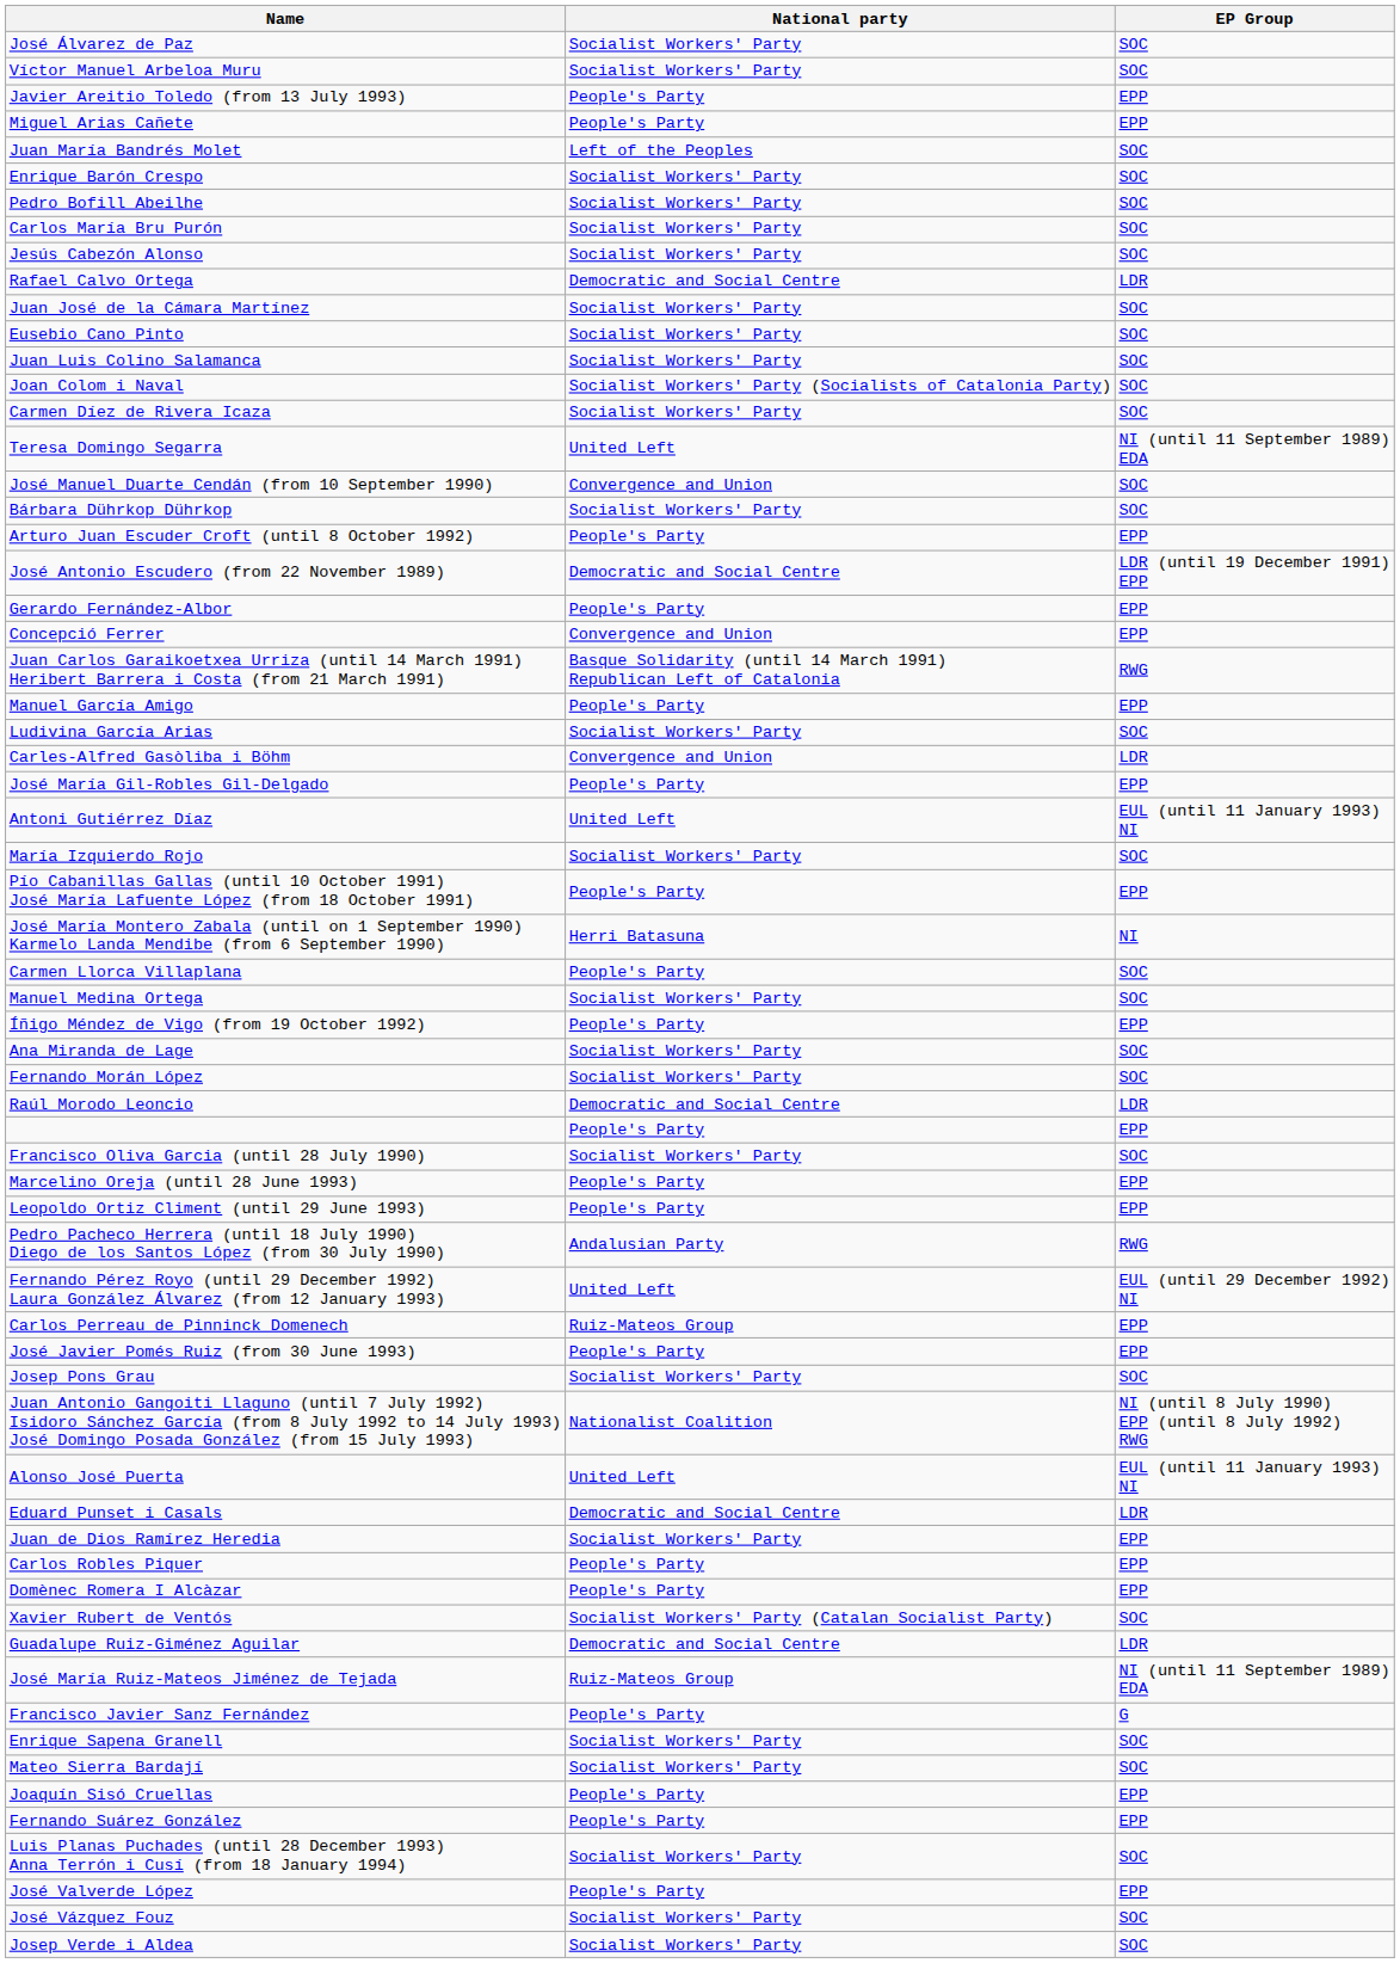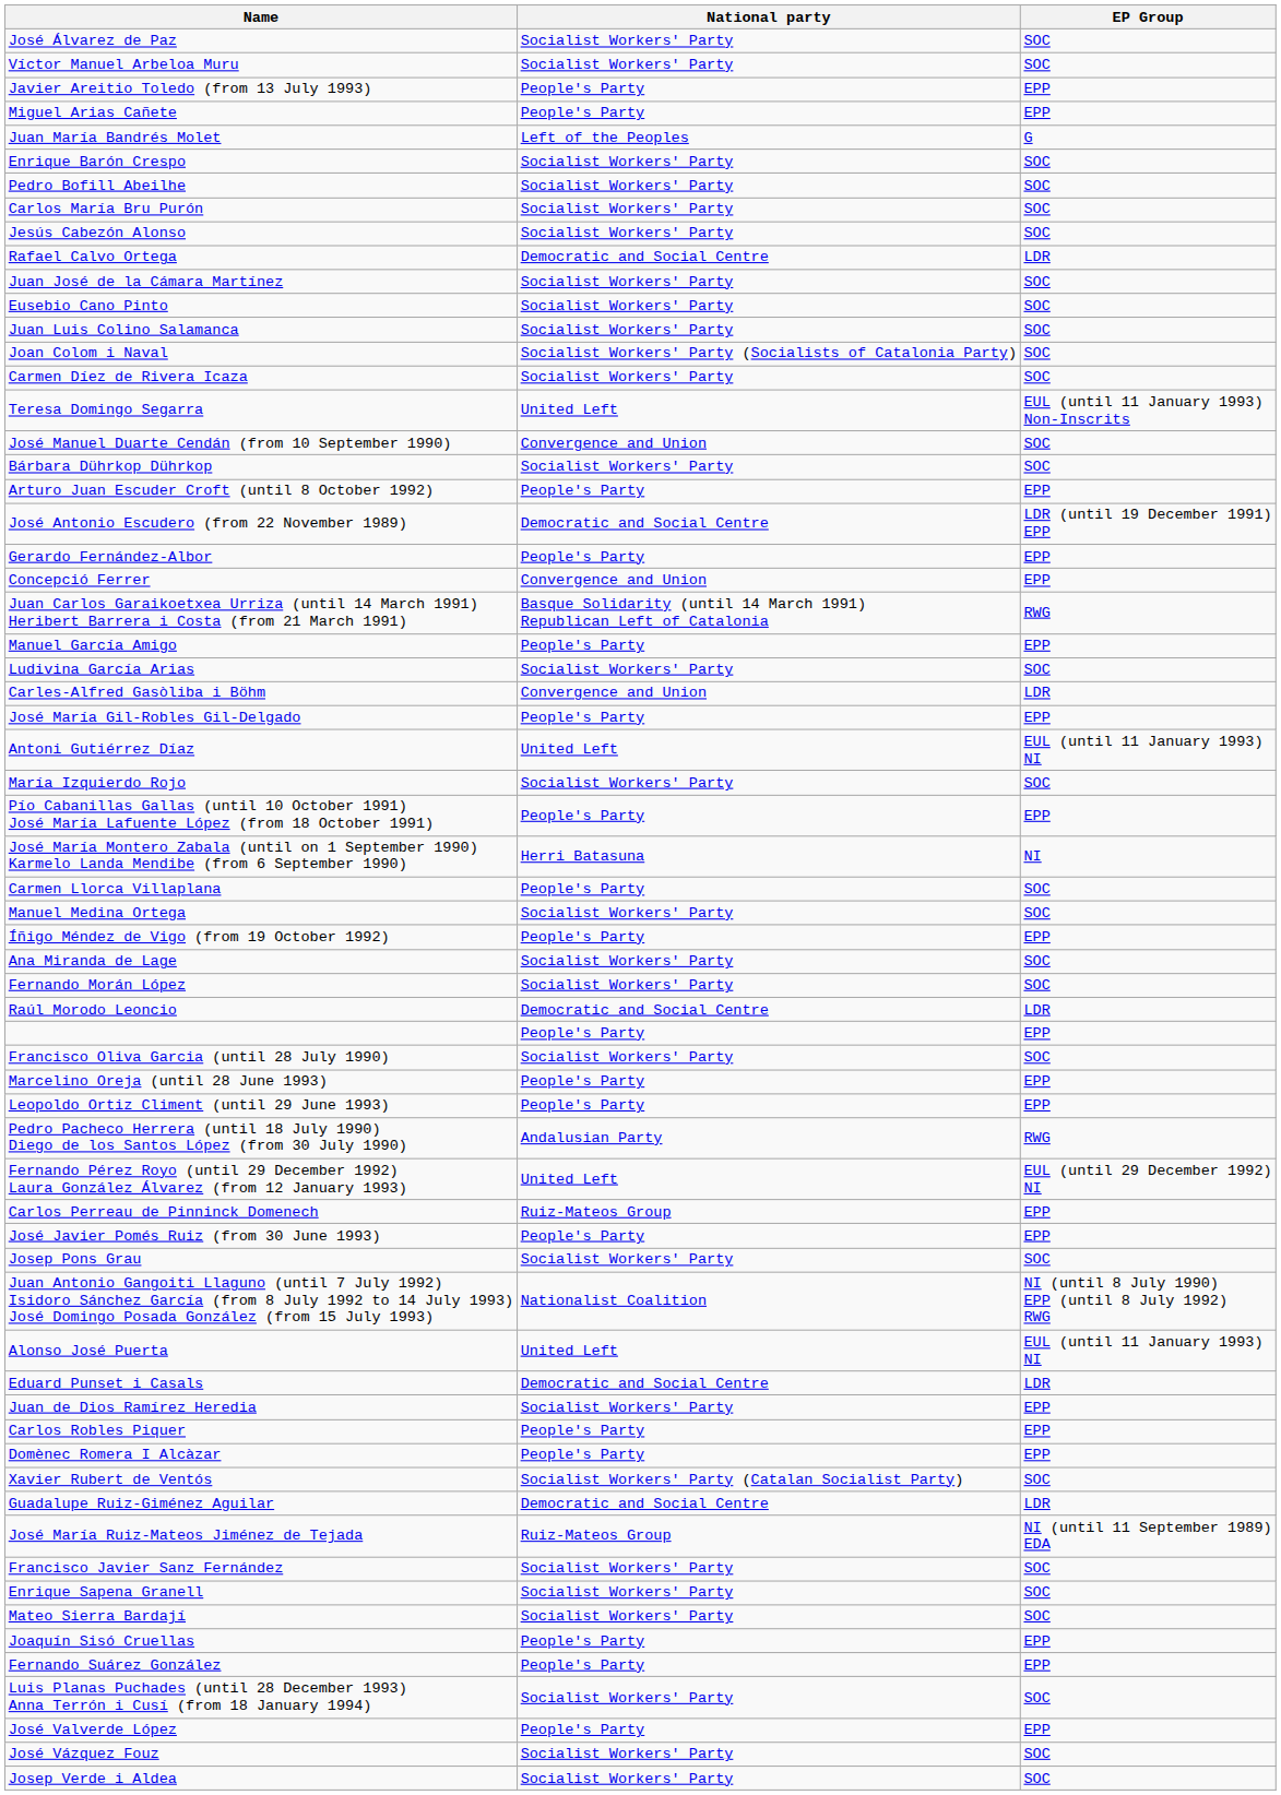Juan María Bandrés Molet | EP Group: SOC -> G
Teresa Domingo Segarra | EP Group: NI (until 11 September 1989) EDA -> EUL (until 11 January 1993) Non-Inscrits
Francisco Javier Sanz Fernández | National party: People's Party -> Socialist Workers' Party
Francisco Javier Sanz Fernández | EP Group: G -> SOC
